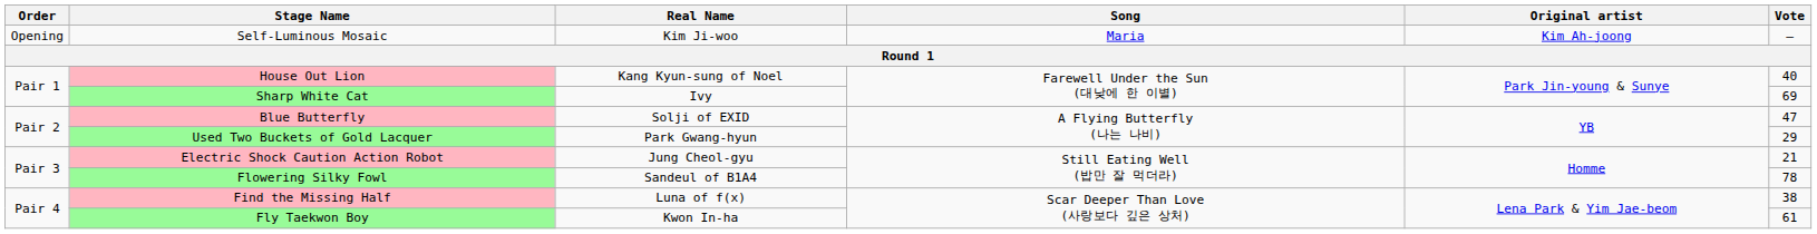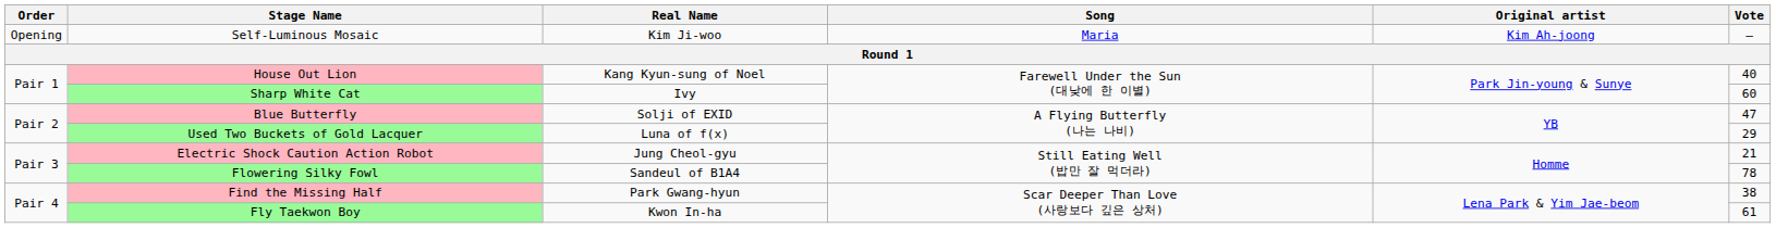Sharp White Cat | Vote: 69 -> 60
Used Two Buckets of Gold Lacquer | Real Name: Park Gwang-hyun -> Luna of f(x)
Find the Missing Half | Real Name: Luna of f(x) -> Park Gwang-hyun
